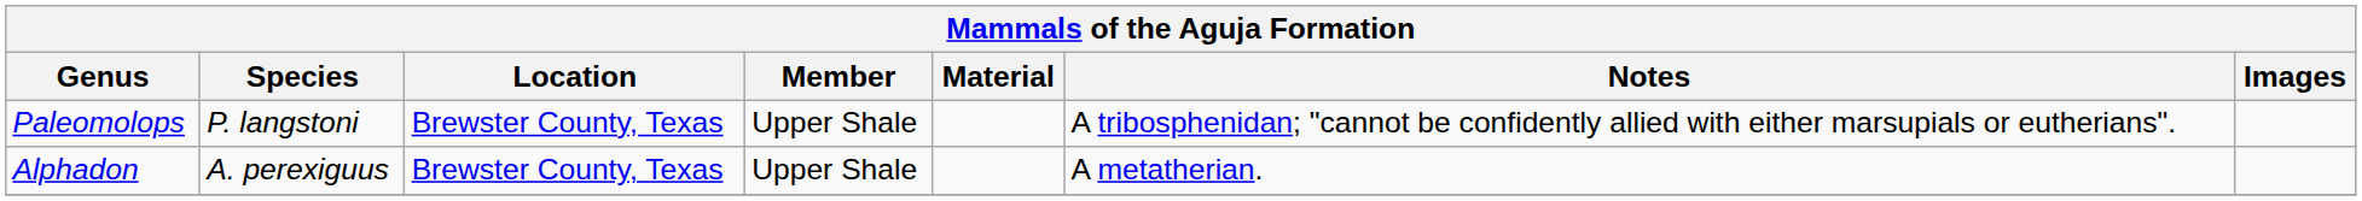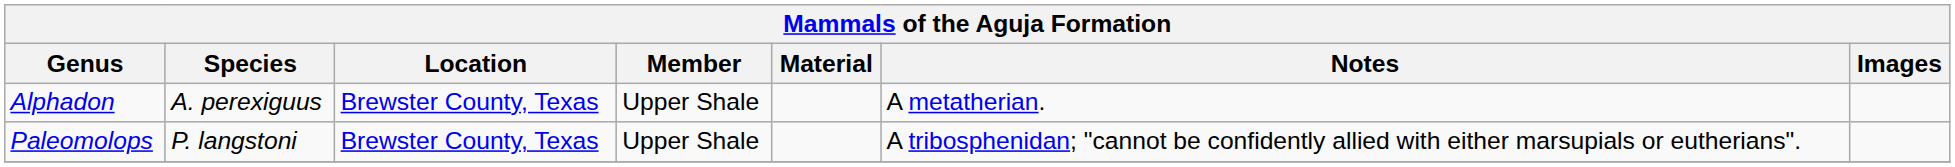rows swapped: Alphadon <-> Paleomolops
